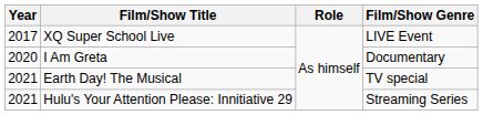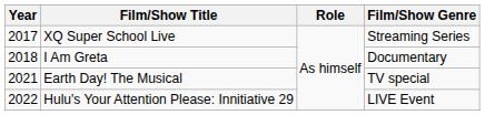XQ Super School Live | Film/Show Genre: LIVE Event -> Streaming Series
I Am Greta | Year: 2020 -> 2018
Hulu's Your Attention Please: Innitiative 29 | Year: 2021 -> 2022
Hulu's Your Attention Please: Innitiative 29 | Film/Show Genre: Streaming Series -> LIVE Event
